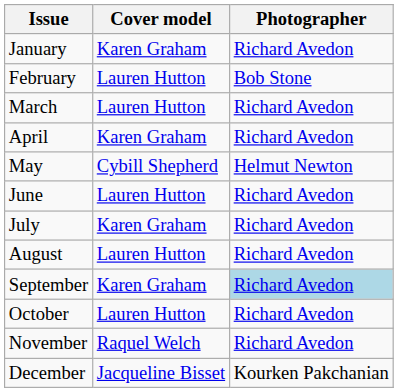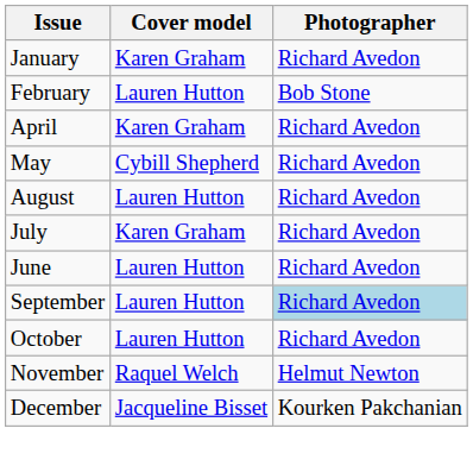- row: March | Lauren Hutton | Richard Avedon
May | Photographer: Helmut Newton -> Richard Avedon
rows swapped: June <-> August
September | Cover model: Karen Graham -> Lauren Hutton
November | Photographer: Richard Avedon -> Helmut Newton
